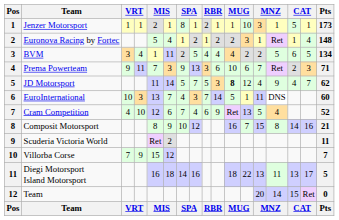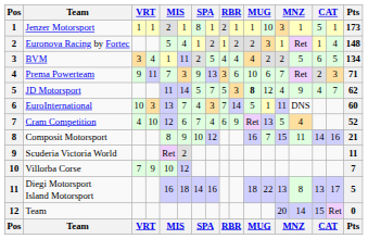Composit Motorsport | column 14: 8 -> 11
Villorba Corse | column 5: 15 -> 10
Diegi Motorsport Island Motorsport | column 14: 11 -> 8
